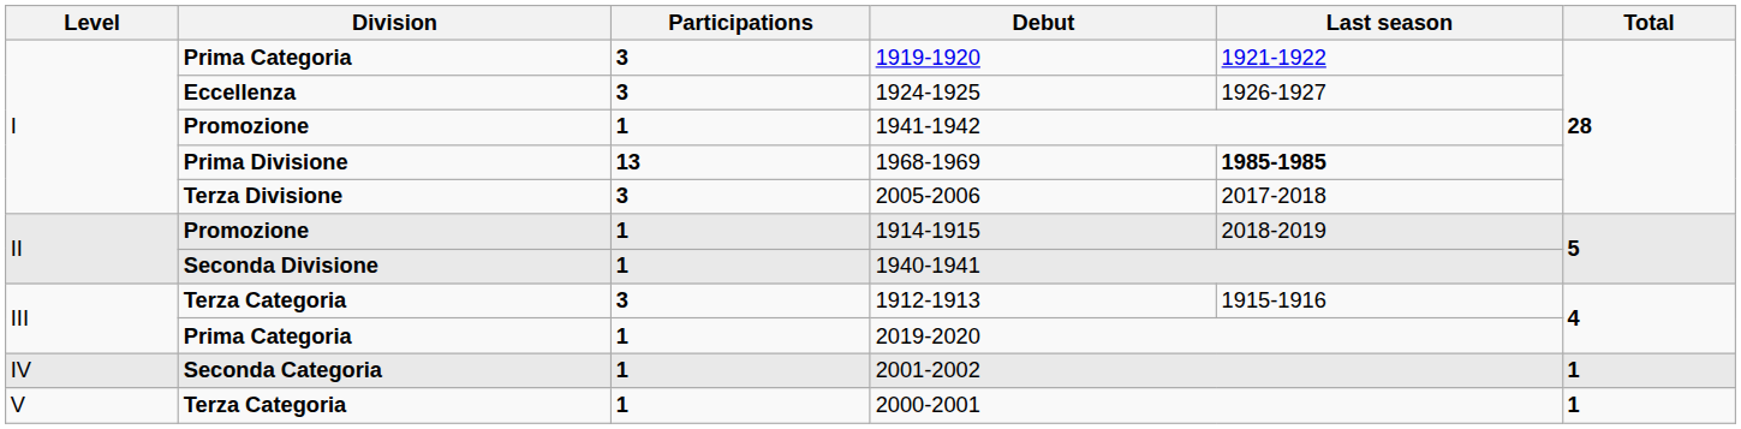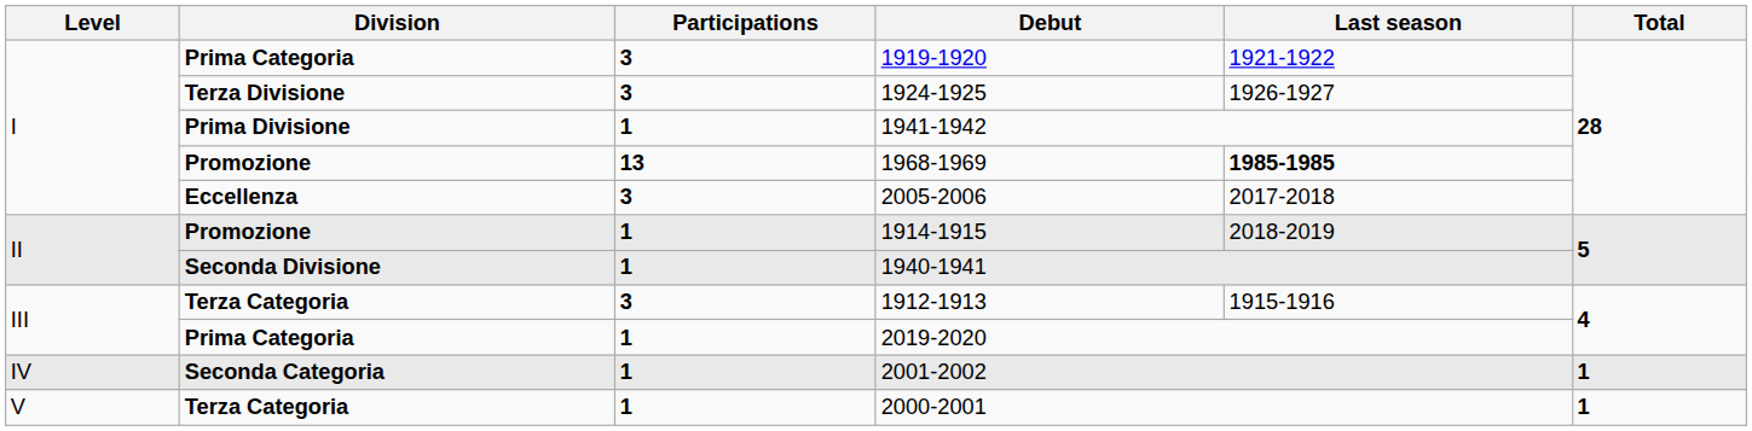1924-1925 | Division: Eccellenza -> Terza Divisione
1941-1942 | Division: Promozione -> Prima Divisione
1968-1969 | Division: Prima Divisione -> Promozione
2005-2006 | Division: Terza Divisione -> Eccellenza
